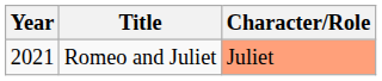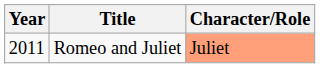Romeo and Juliet | Year: 2021 -> 2011
